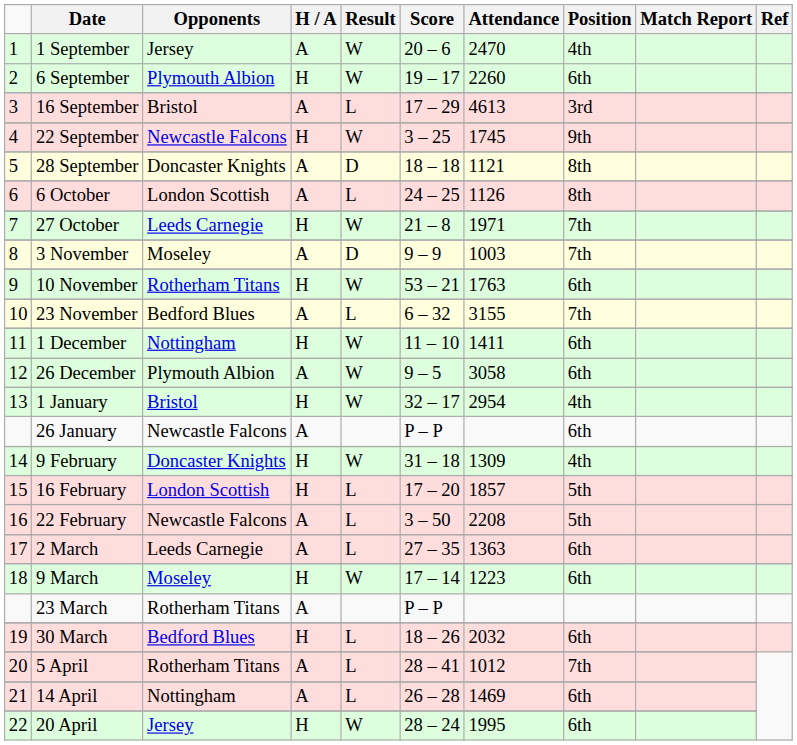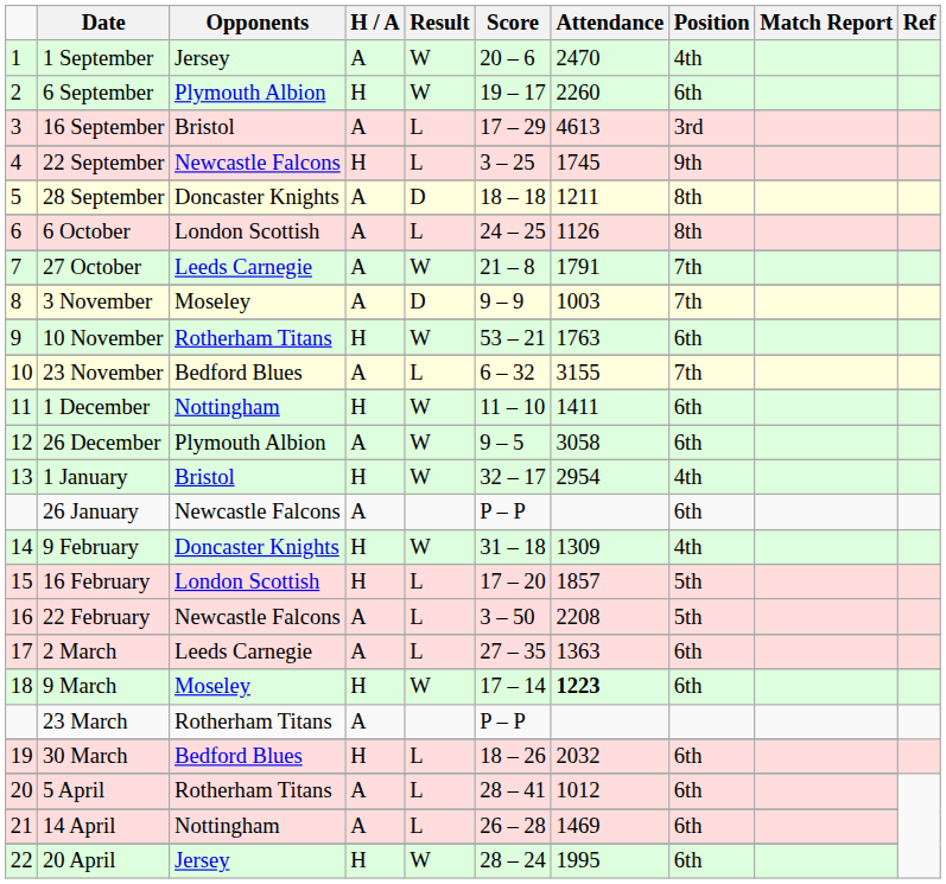22 September | Result: W -> L
28 September | Attendance: 1121 -> 1211
27 October | H / A: H -> A
27 October | Attendance: 1971 -> 1791
9 March | Attendance: normal -> bold
5 April | Position: 7th -> 6th
